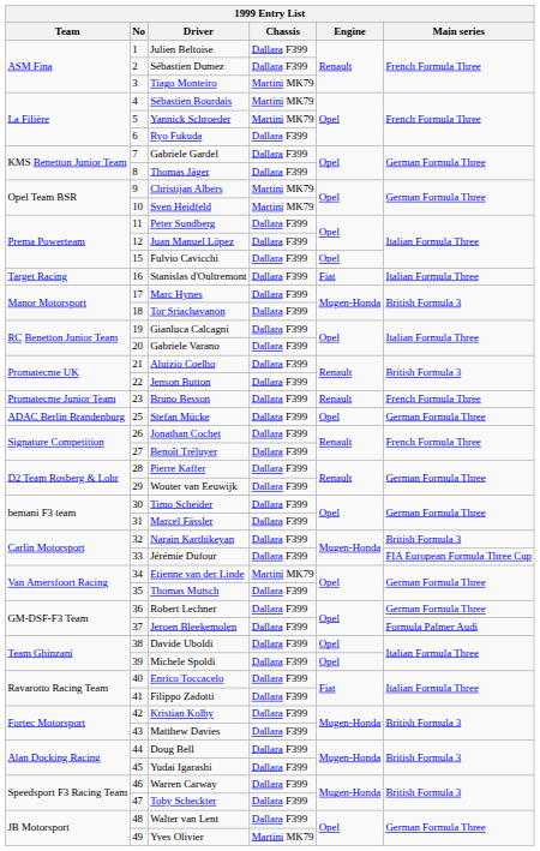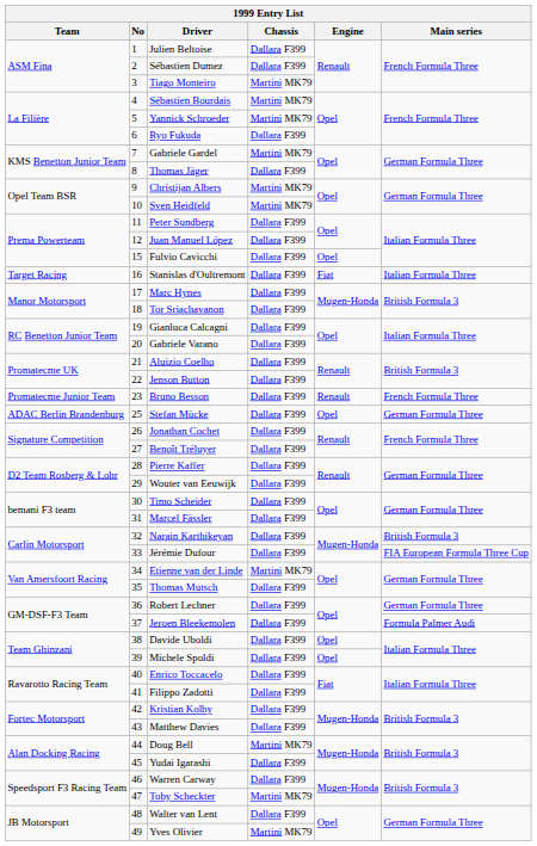Gabriele Gardel | Chassis: Dallara F399 -> Martini MK79
Doug Bell | Chassis: Dallara F399 -> Martini MK79
Toby Scheckter | Chassis: Dallara F399 -> Martini MK79
